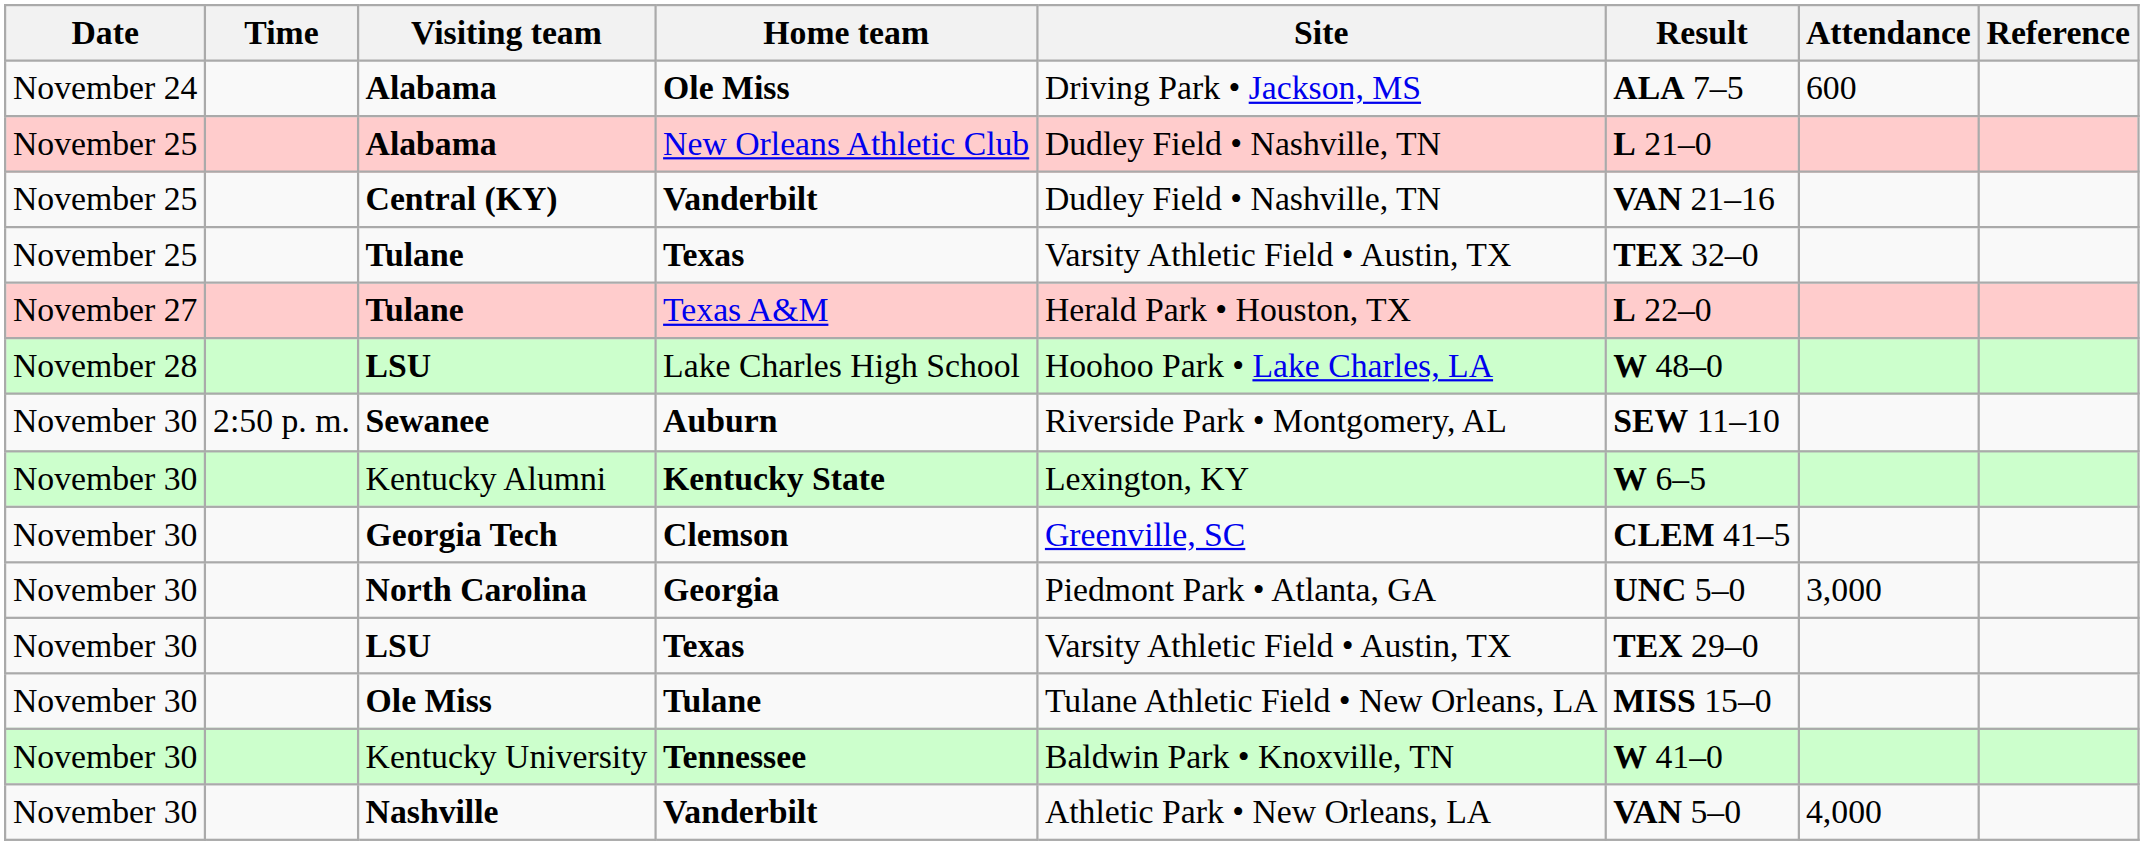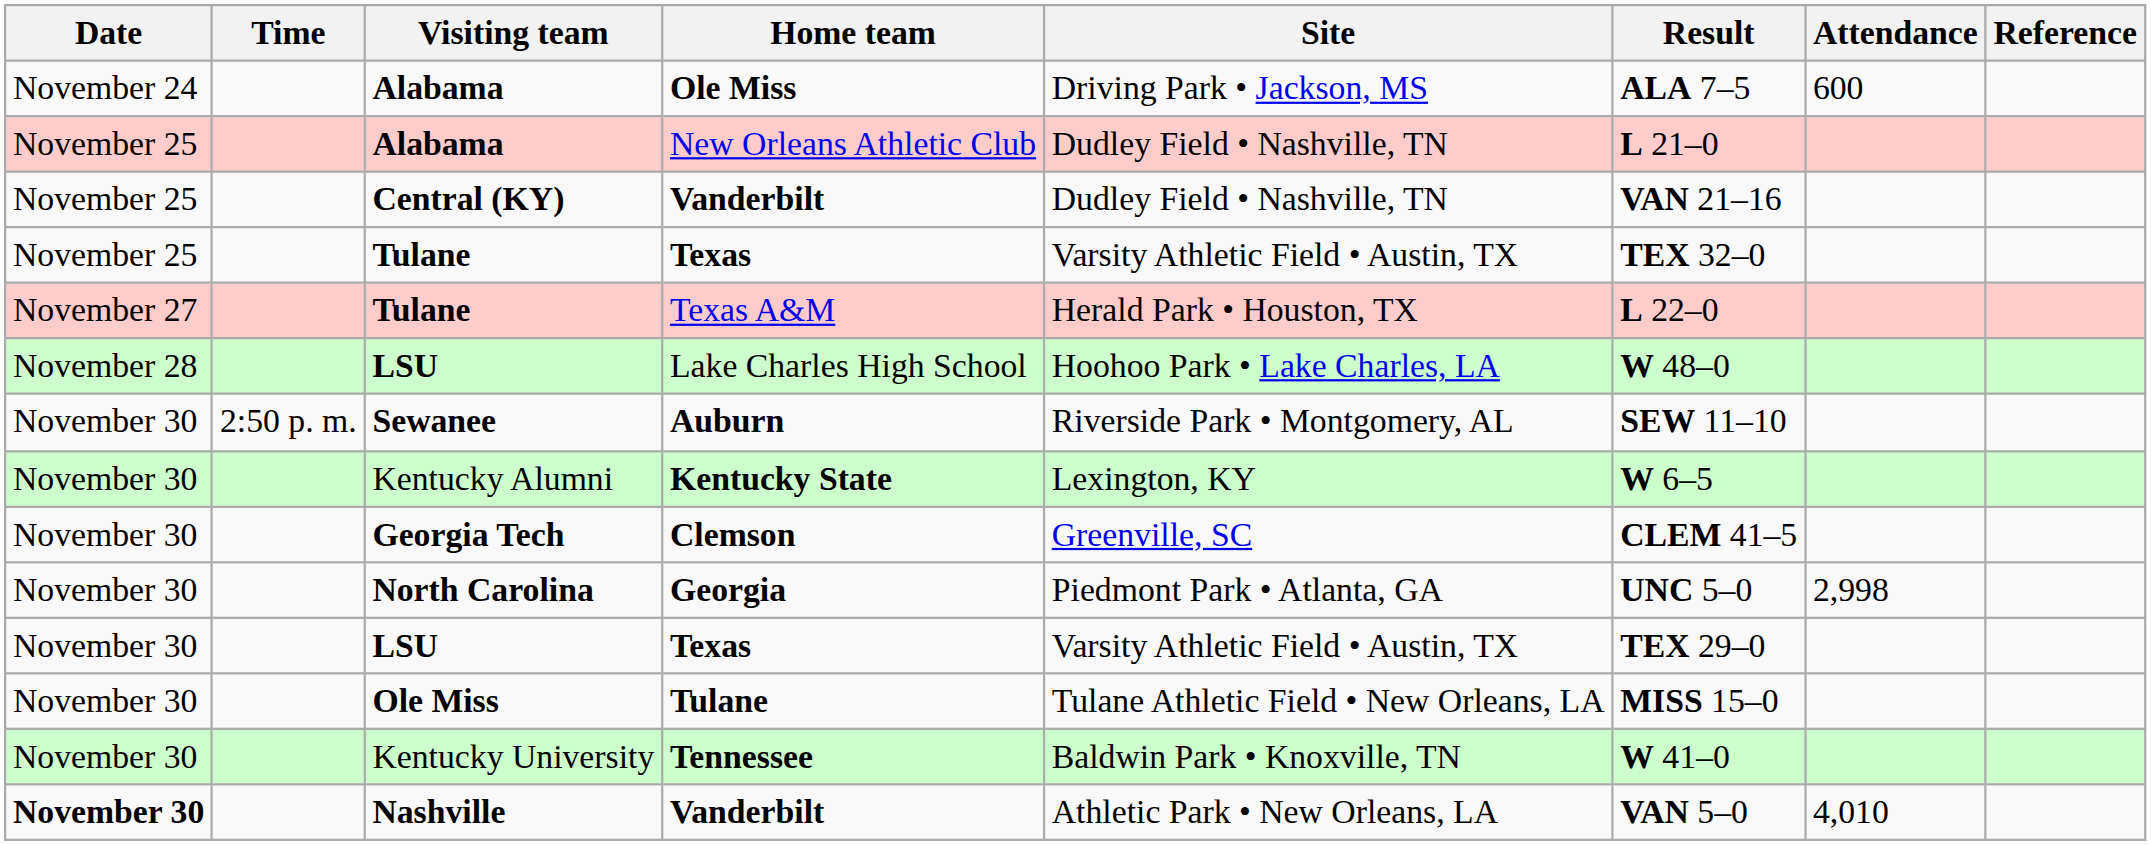Georgia | Attendance: 3,000 -> 2,998
Nashville / Vanderbilt | Date: normal -> bold
Nashville / Vanderbilt | Attendance: 4,000 -> 4,010
